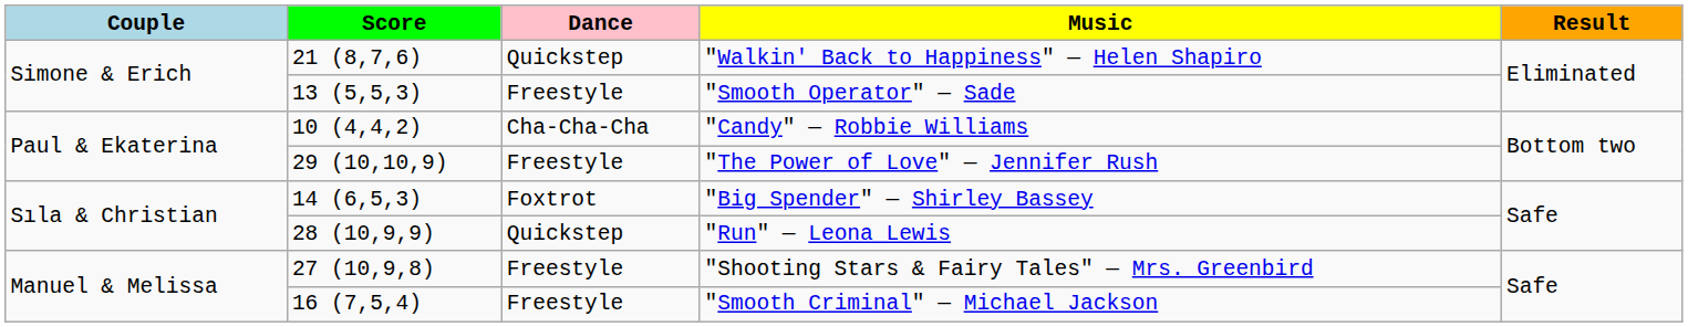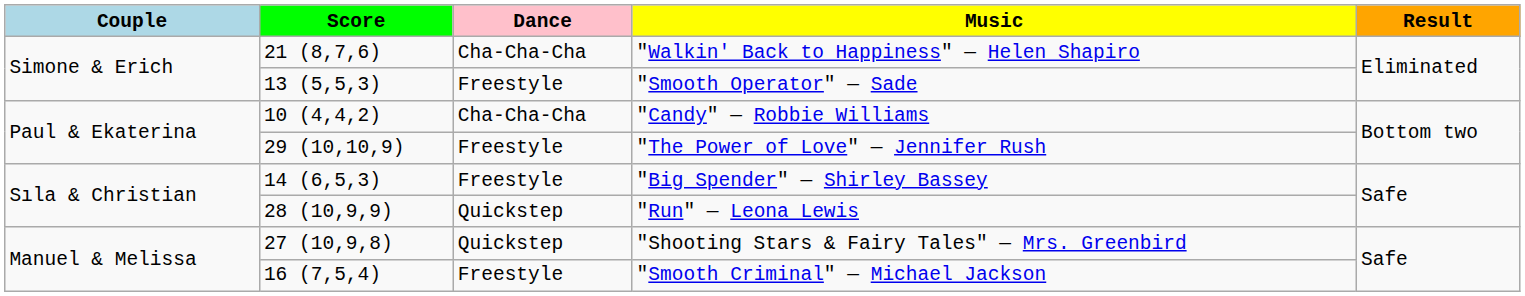"Walkin' Back to Happiness" — Helen Shapiro | Dance: Quickstep -> Cha-Cha-Cha
"Big Spender" — Shirley Bassey | Dance: Foxtrot -> Freestyle
"Shooting Stars & Fairy Tales" — Mrs. Greenbird | Dance: Freestyle -> Quickstep
